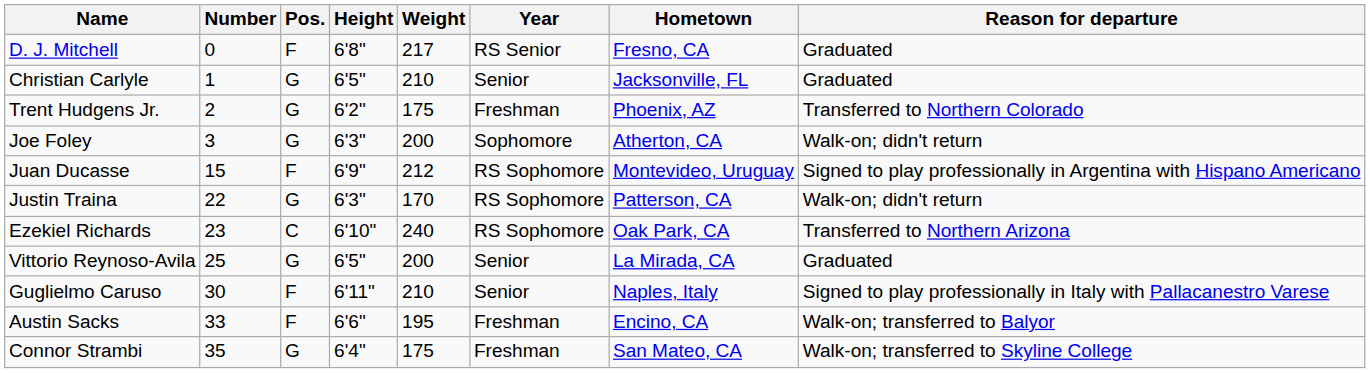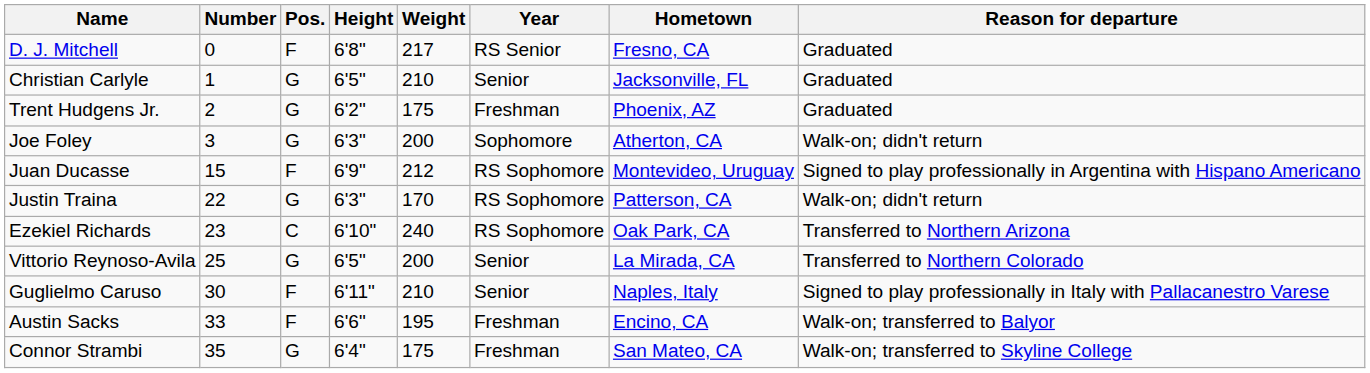Trent Hudgens Jr. | Reason for departure: Transferred to Northern Colorado -> Graduated
Vittorio Reynoso-Avila | Reason for departure: Graduated -> Transferred to Northern Colorado
